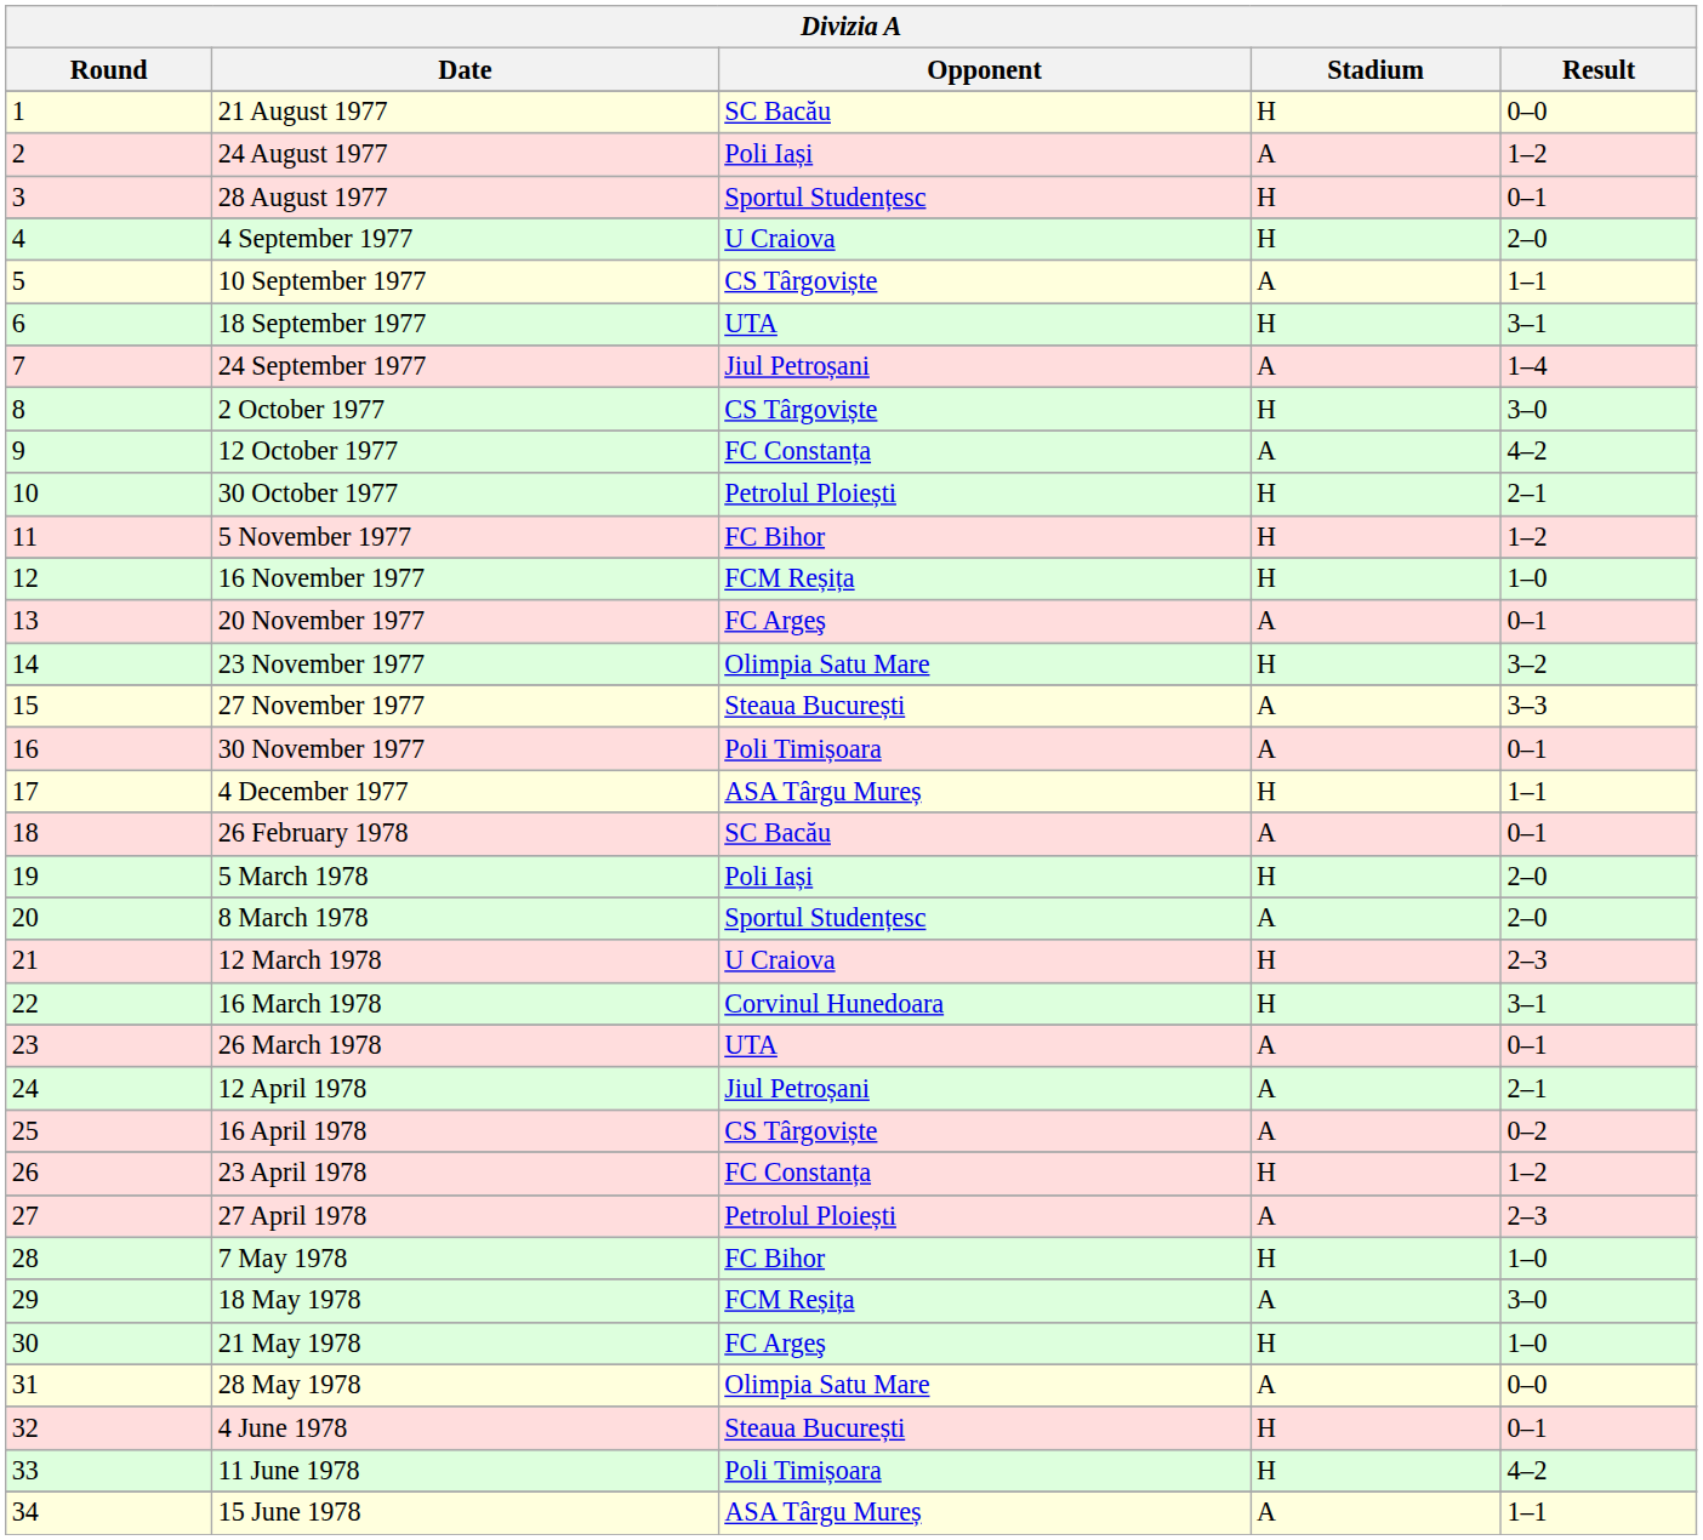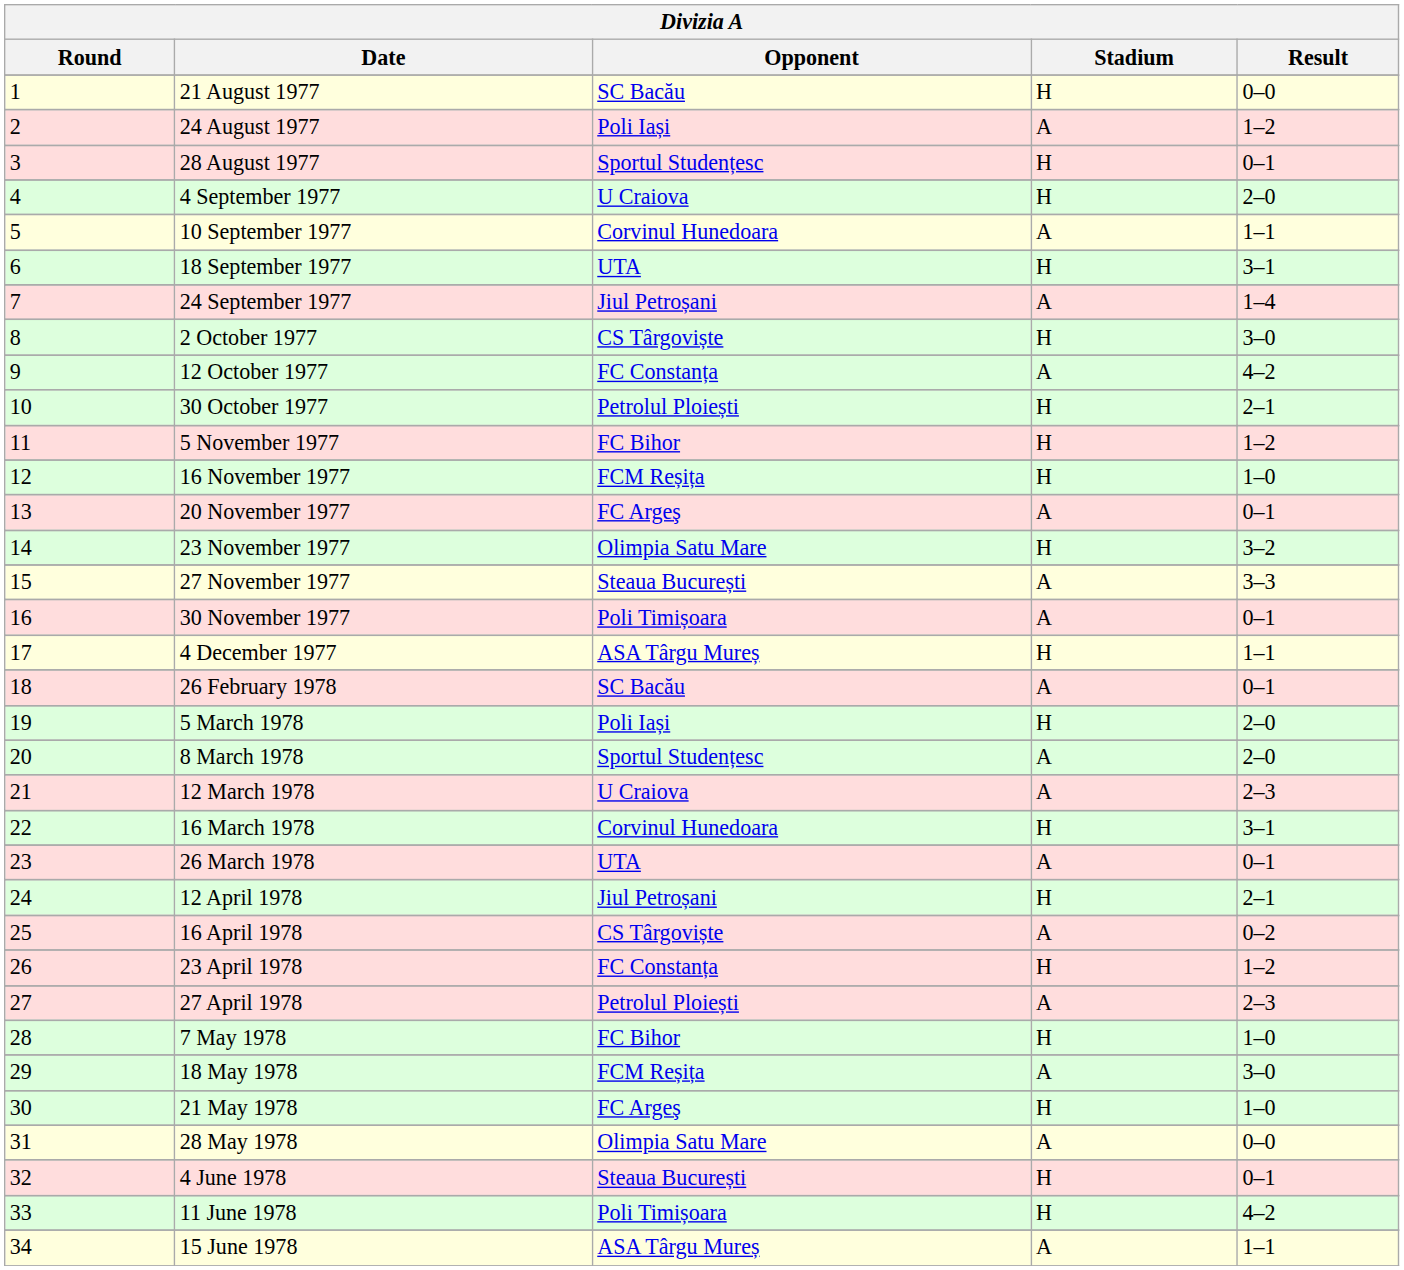10 September 1977 | Opponent: CS Târgoviște -> Corvinul Hunedoara
12 March 1978 | Stadium: H -> A
12 April 1978 | Stadium: A -> H
